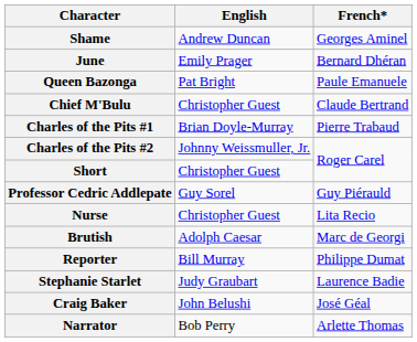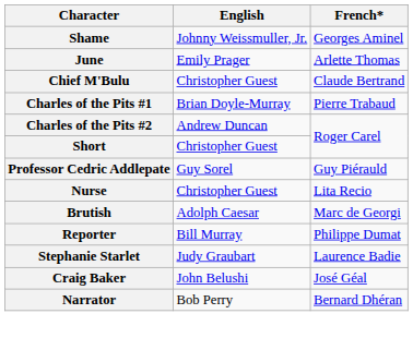Shame | English: Andrew Duncan -> Johnny Weissmuller, Jr.
June | French*: Bernard Dhéran -> Arlette Thomas
- row: Queen Bazonga | Pat Bright | Paule Emanuele
Charles of the Pits #2 | English: Johnny Weissmuller, Jr. -> Andrew Duncan
Narrator | French*: Arlette Thomas -> Bernard Dhéran
